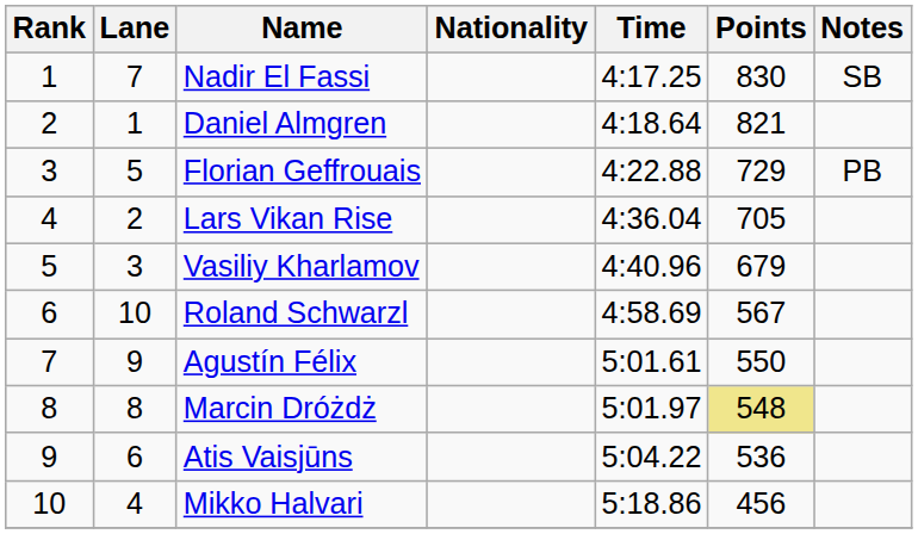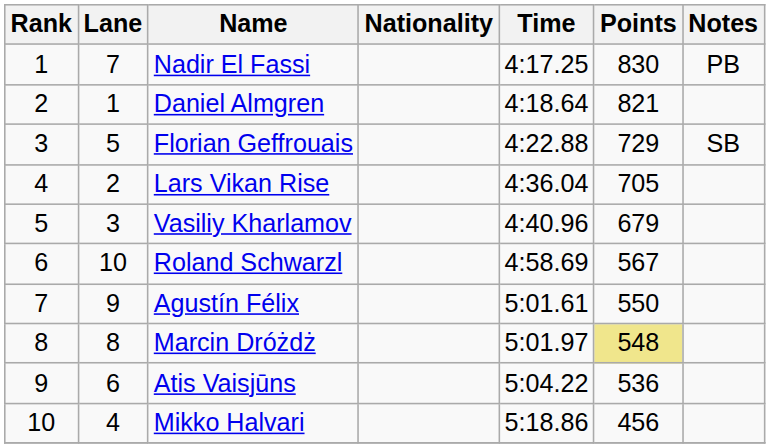Nadir El Fassi | Notes: SB -> PB
Florian Geffrouais | Notes: PB -> SB
